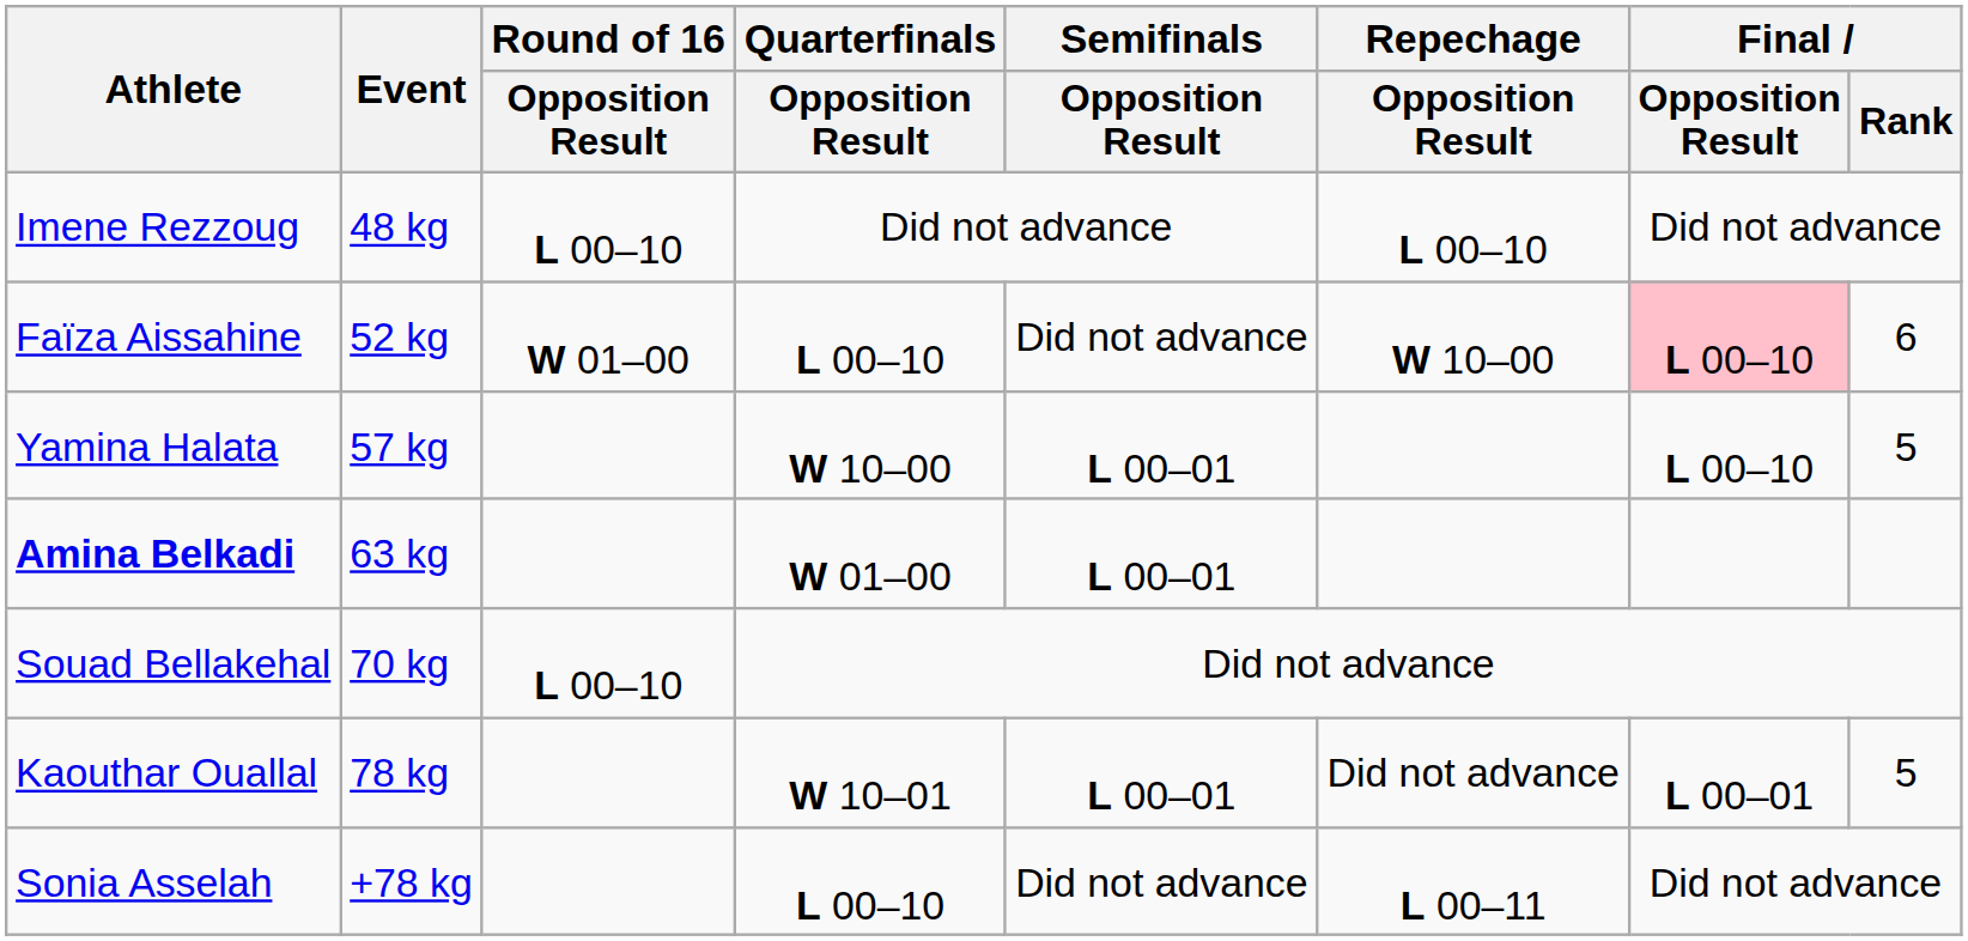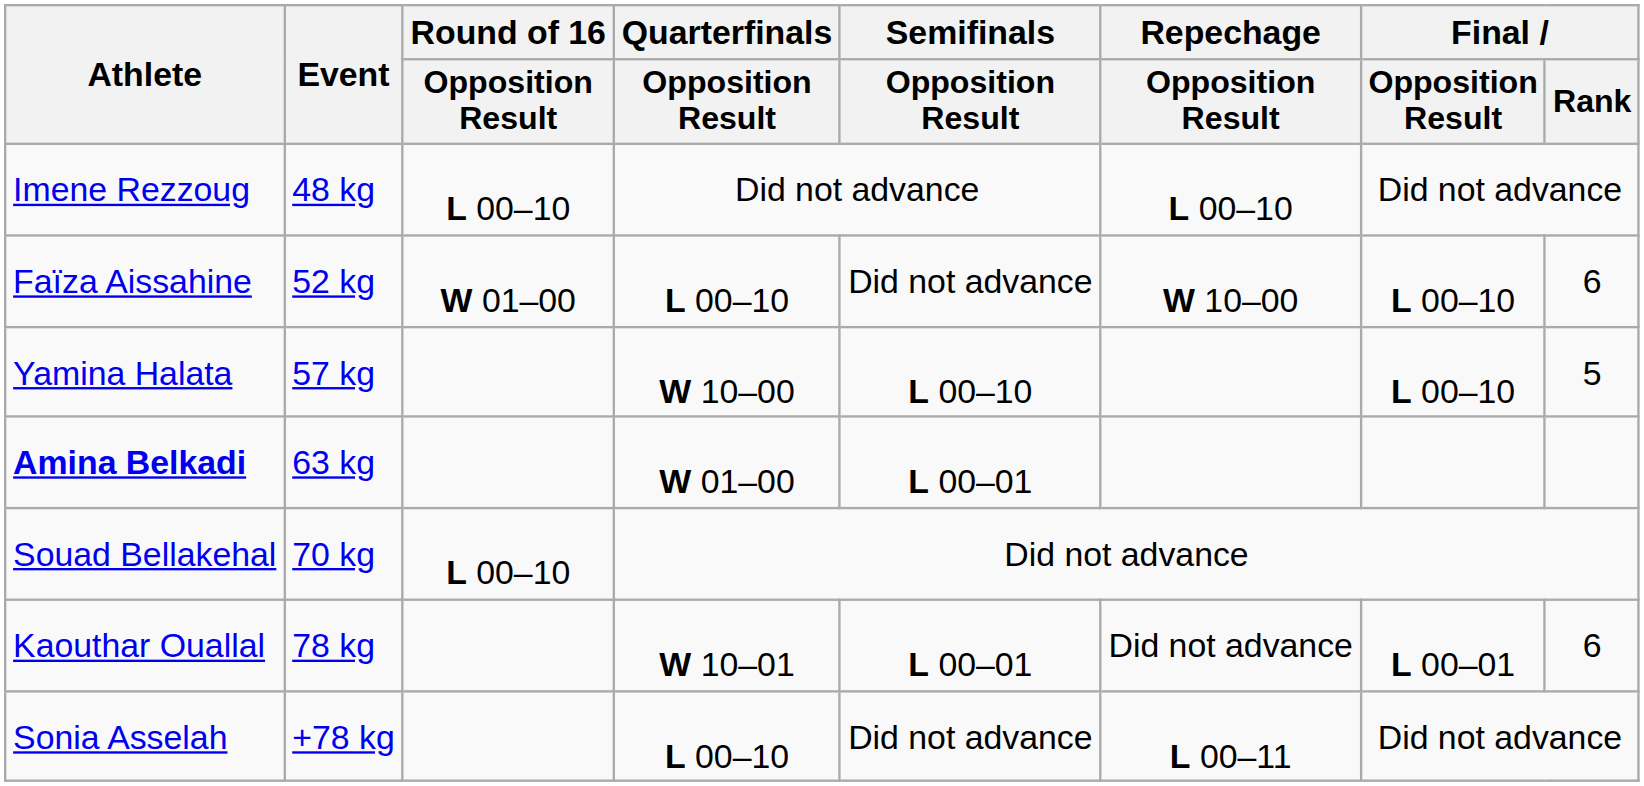Faïza Aissahine | Final / Opposition Result: pink background -> no background
Yamina Halata | Semifinals / Opposition Result: L 00–01 -> L 00–10
Kaouthar Ouallal | Final / Rank: 5 -> 6
